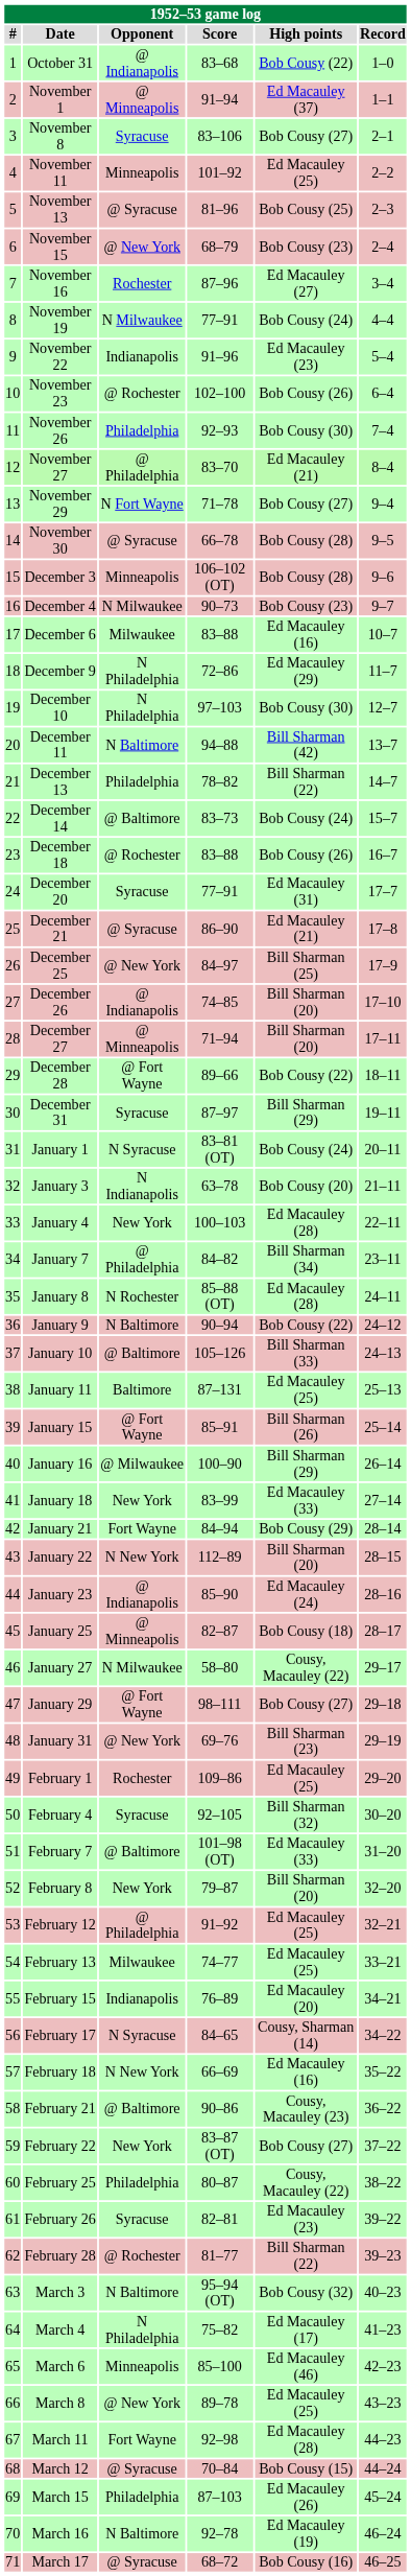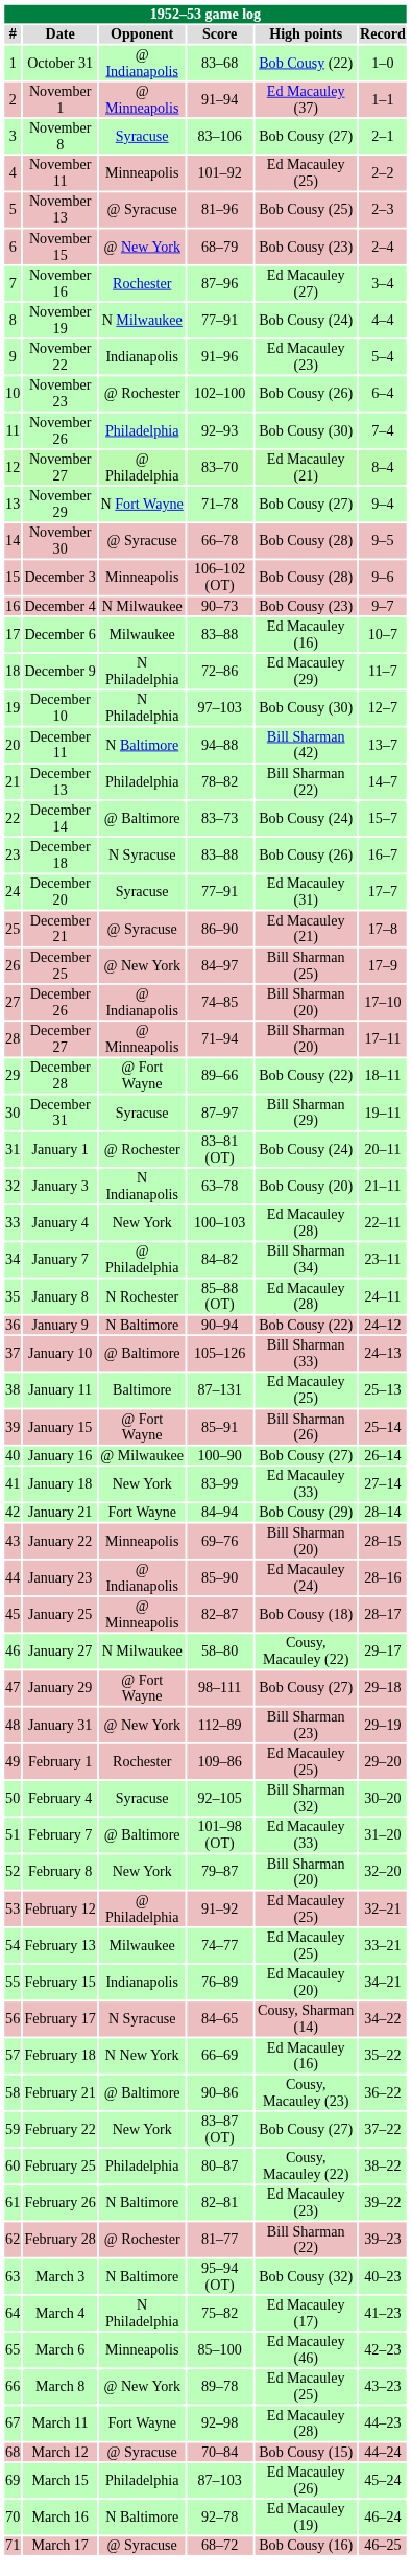December 18 | Opponent: @ Rochester -> N Syracuse
January 1 | Opponent: N Syracuse -> @ Rochester
January 16 | High points: Bill Sharman (29) -> Bob Cousy (27)
January 22 | Opponent: N New York -> Minneapolis
January 22 | Score: 112–89 -> 69–76
January 31 | Score: 69–76 -> 112–89
February 26 | Opponent: Syracuse -> N Baltimore
